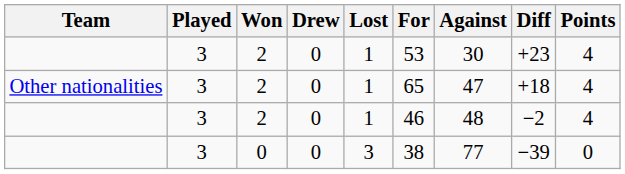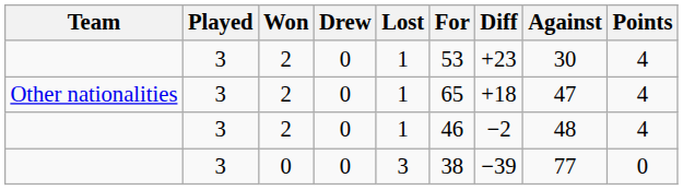columns swapped: Against <-> Diff
